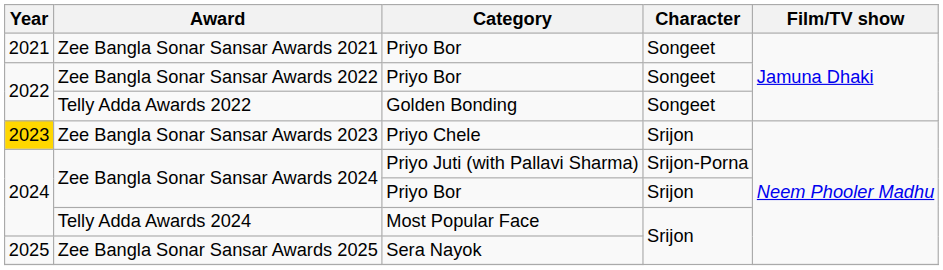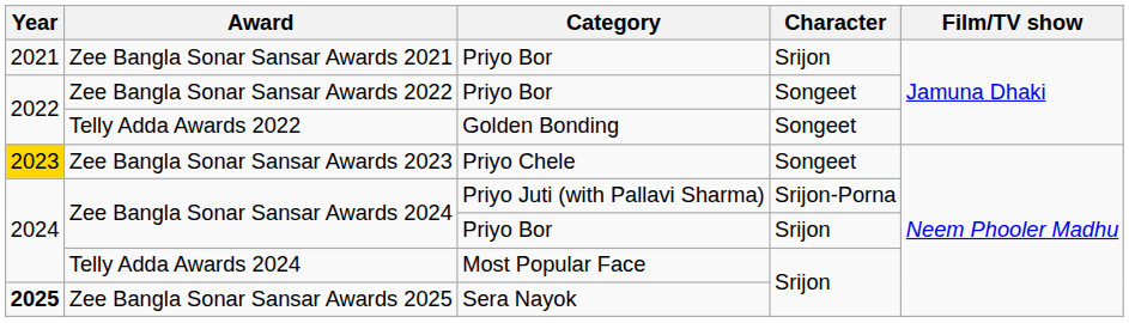Zee Bangla Sonar Sansar Awards 2021 | Character: Songeet -> Srijon
Zee Bangla Sonar Sansar Awards 2023 | Character: Srijon -> Songeet
Zee Bangla Sonar Sansar Awards 2025 | Year: normal -> bold
